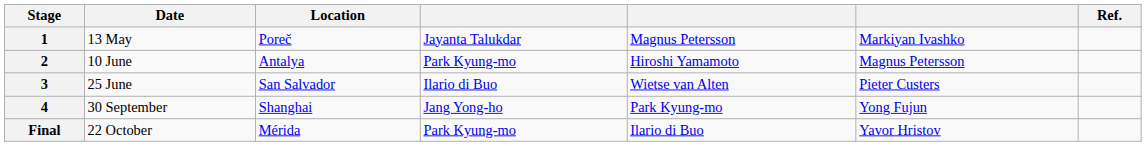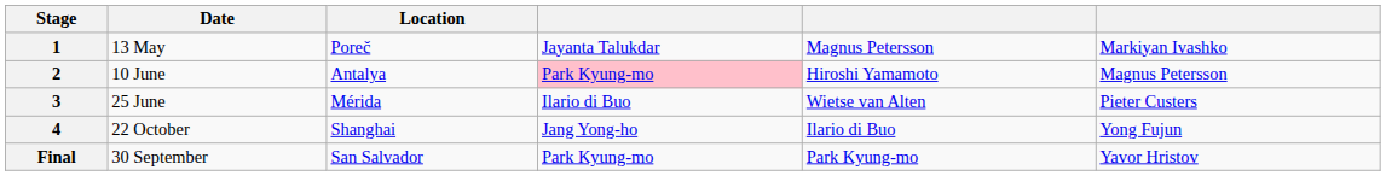- column: Ref.
2 | column 4: no background -> pink background
3 | Location: San Salvador -> Mérida
4 | Date: 30 September -> 22 October
4 | column 5: Park Kyung-mo -> Ilario di Buo
Final | Date: 22 October -> 30 September
Final | Location: Mérida -> San Salvador
Final | column 5: Ilario di Buo -> Park Kyung-mo
